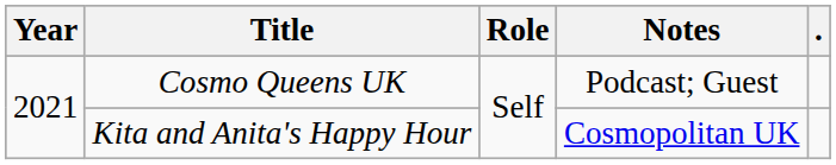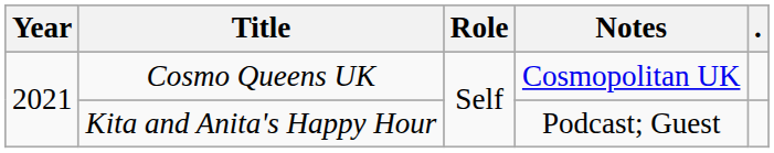Cosmo Queens UK | Notes: Podcast; Guest -> Cosmopolitan UK
Kita and Anita's Happy Hour | Notes: Cosmopolitan UK -> Podcast; Guest
